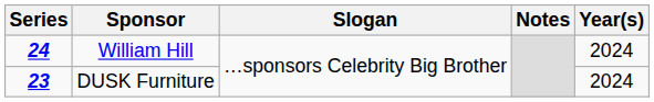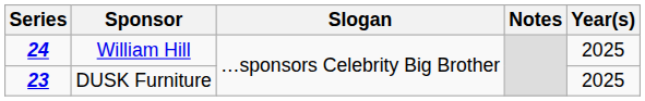William Hill | Year(s): 2024 -> 2025
DUSK Furniture | Year(s): 2024 -> 2025
